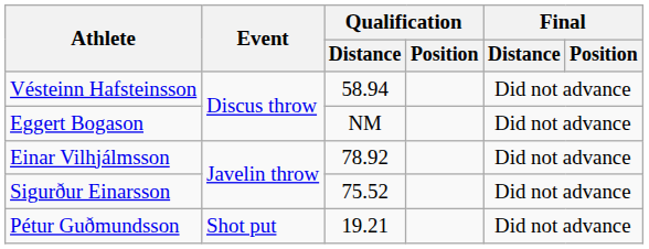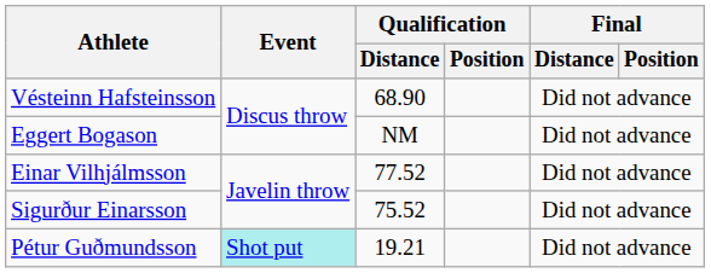Vésteinn Hafsteinsson | Qualification / Distance: 58.94 -> 68.90
Einar Vilhjálmsson | Qualification / Distance: 78.92 -> 77.52
Pétur Guðmundsson | Event: no background -> paleturquoise background
